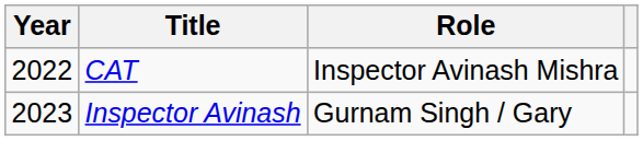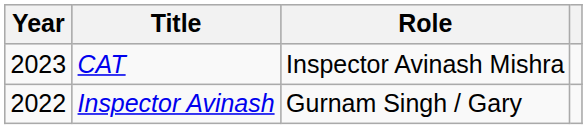CAT | Year: 2022 -> 2023
Inspector Avinash | Year: 2023 -> 2022
